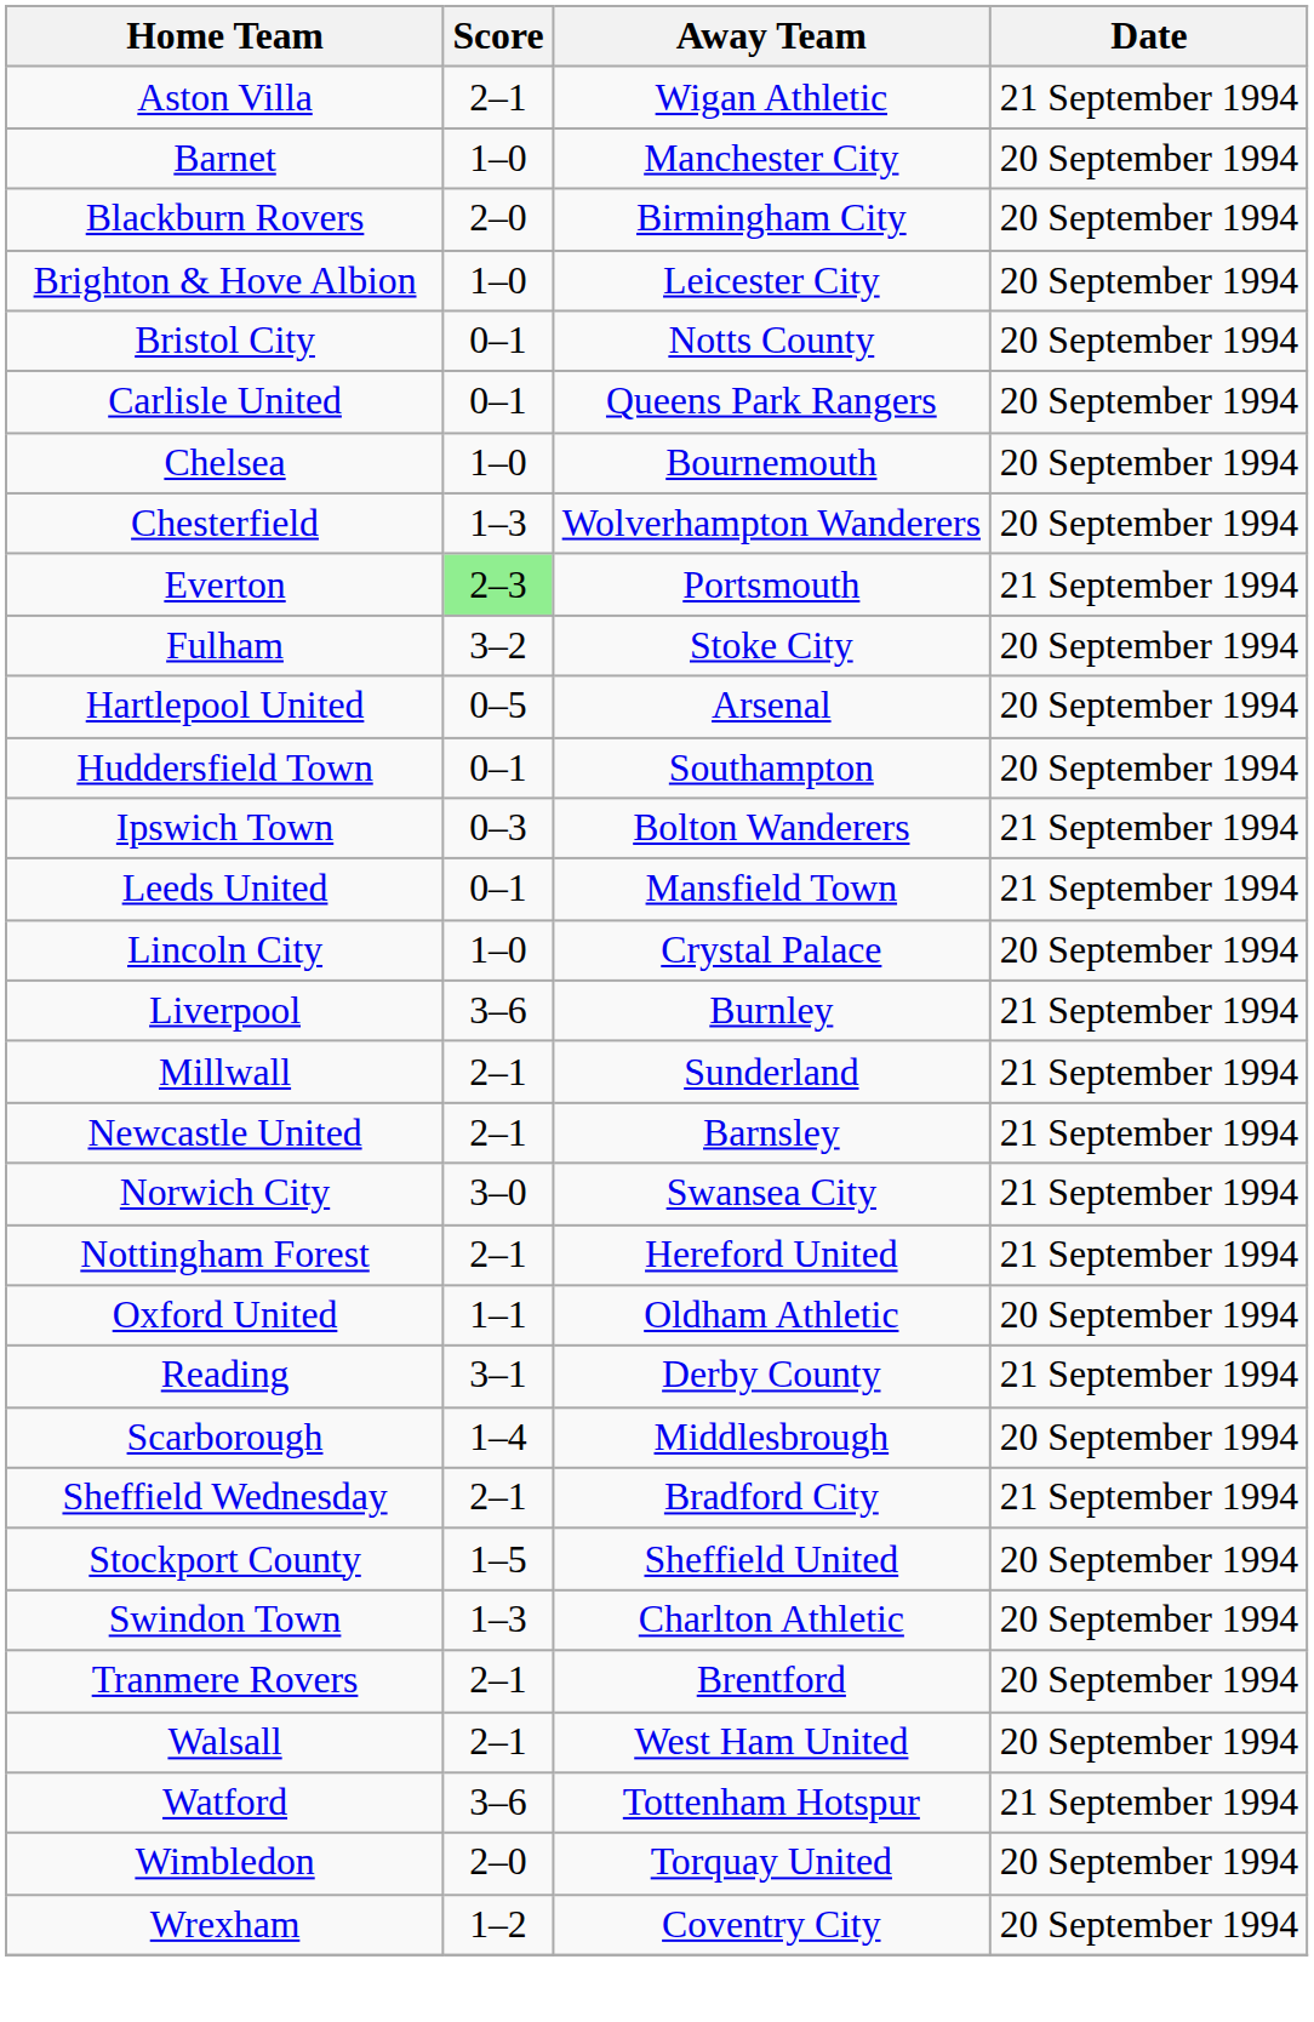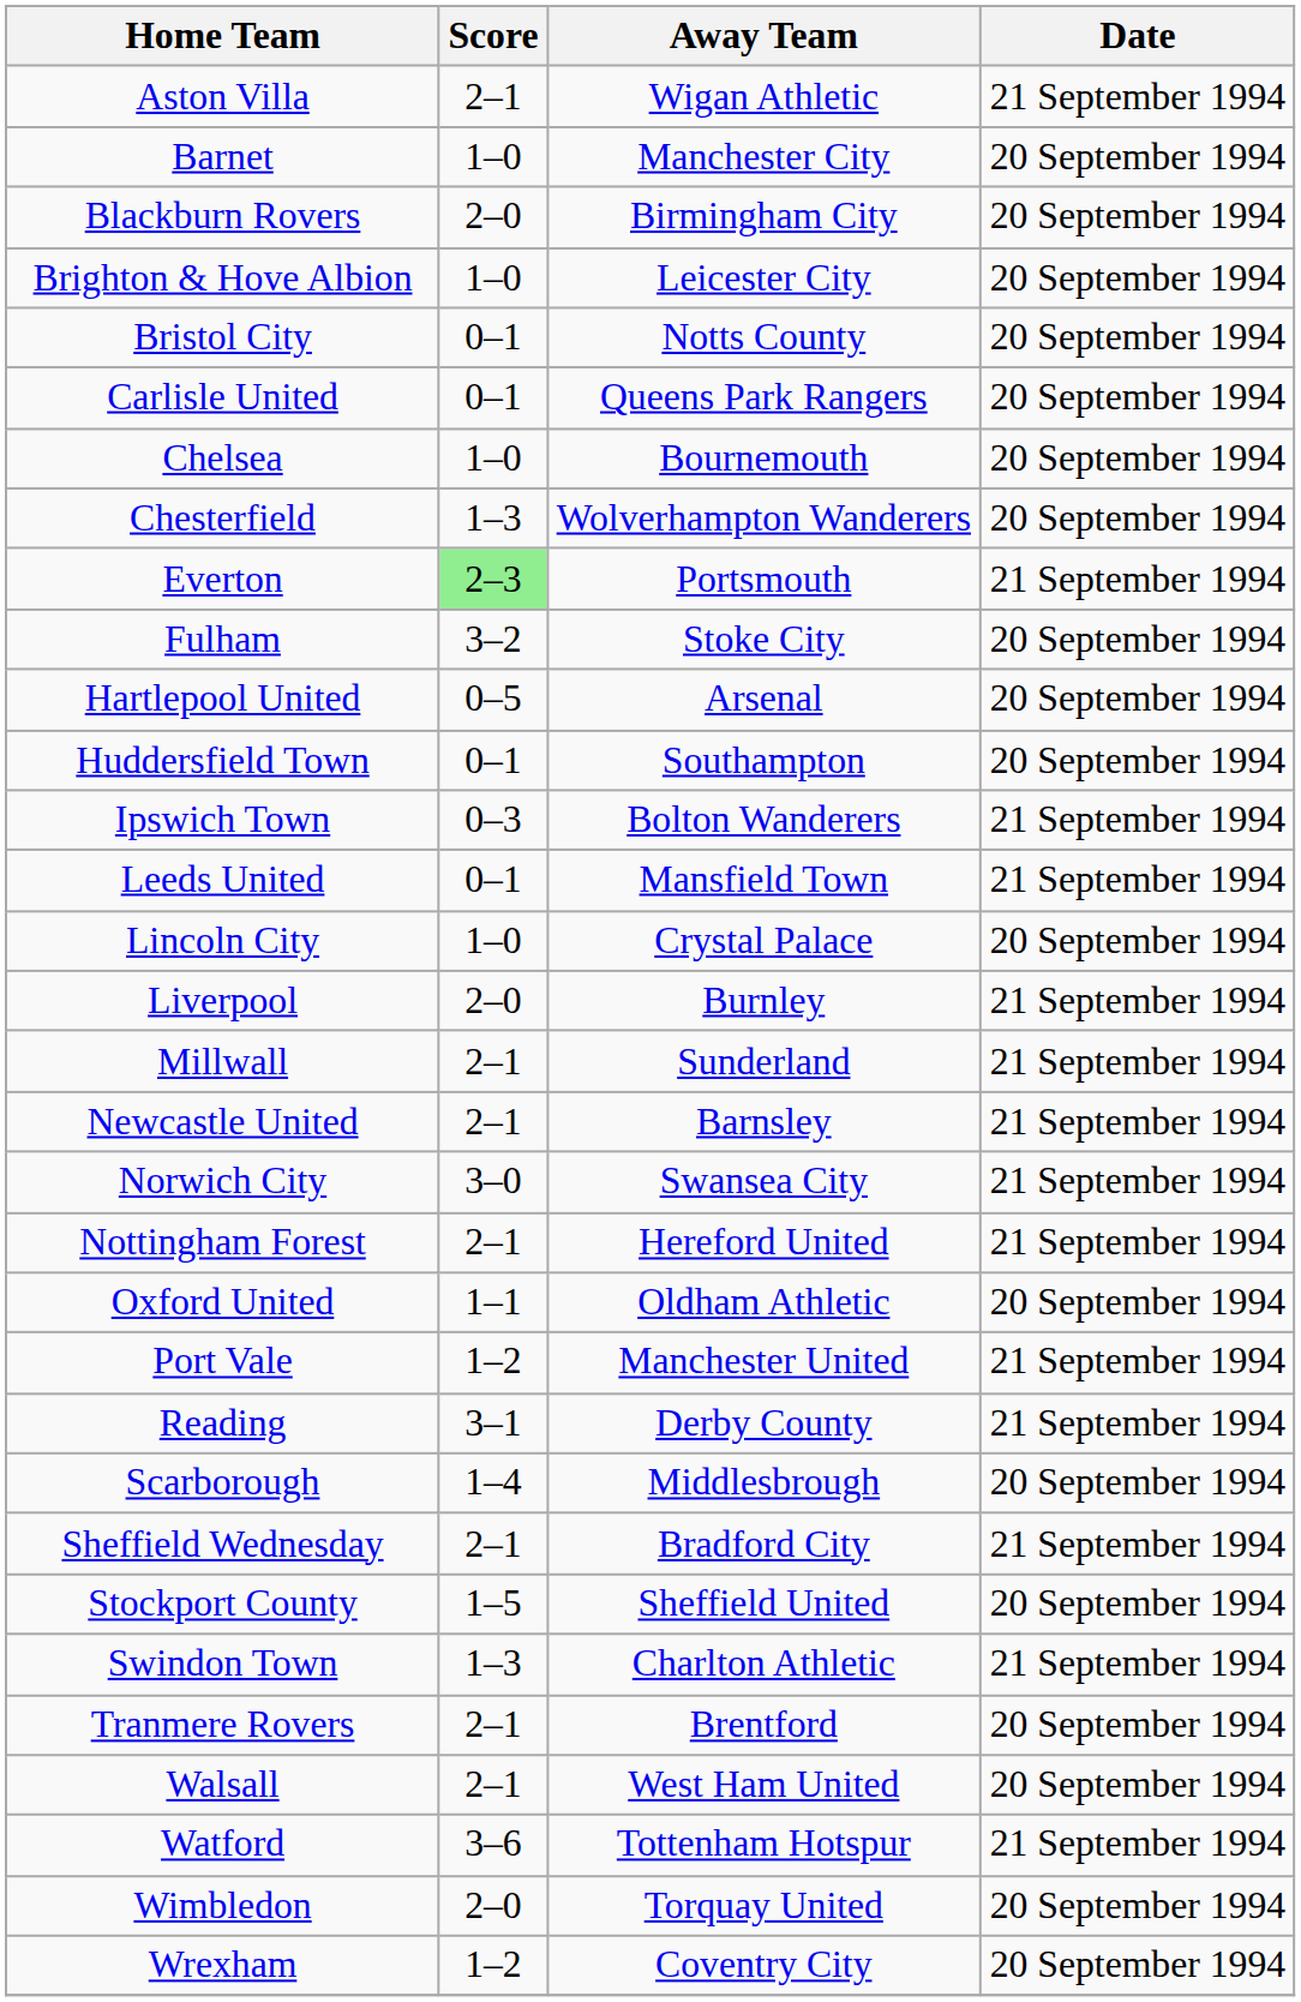Liverpool | Score: 3–6 -> 2–0
+ row: Port Vale | 1–2 | Manchester United | 21 September 1994
Swindon Town | Date: 20 September 1994 -> 21 September 1994
